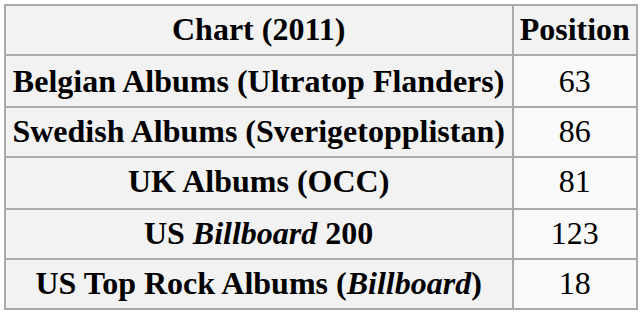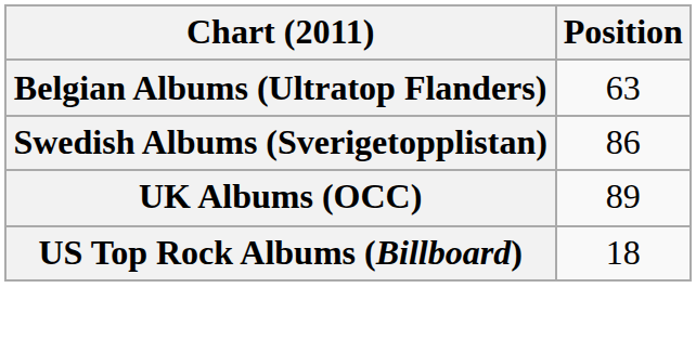UK Albums (OCC) | Position: 81 -> 89
- row: US Billboard 200 | 123
